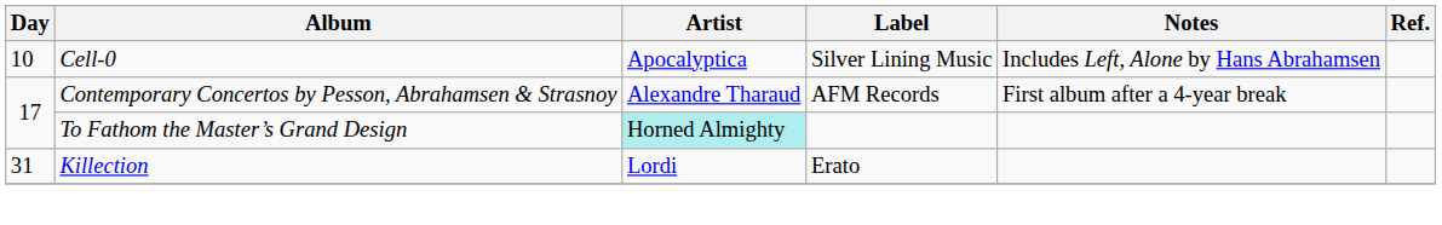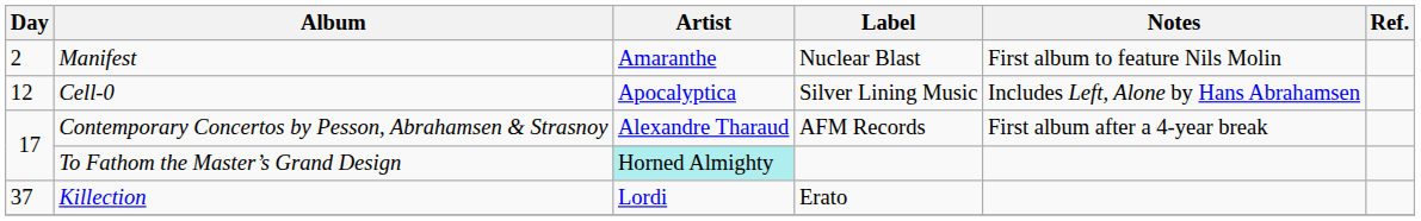+ row: 2 | Manifest | Amaranthe | Nuclear Blast | First album to feature Nils Molin
Cell-0 | Day: 10 -> 12
Killection | Day: 31 -> 37
